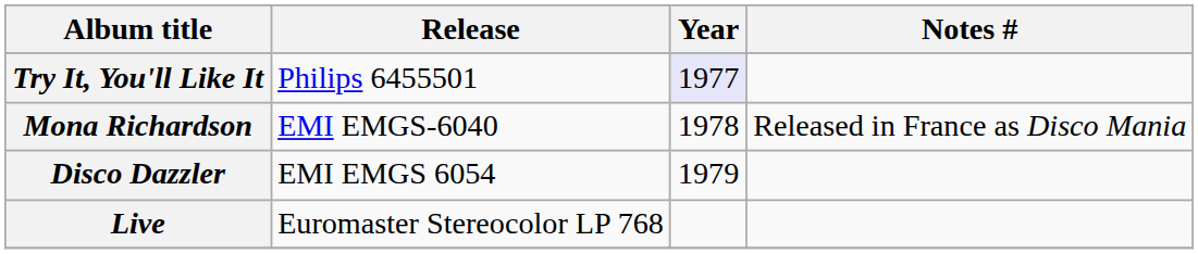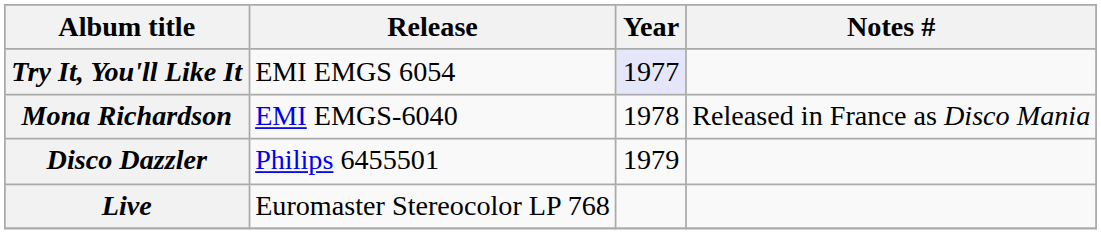Try It, You'll Like It | Release: Philips 6455501 -> EMI EMGS 6054
Disco Dazzler | Release: EMI EMGS 6054 -> Philips 6455501
